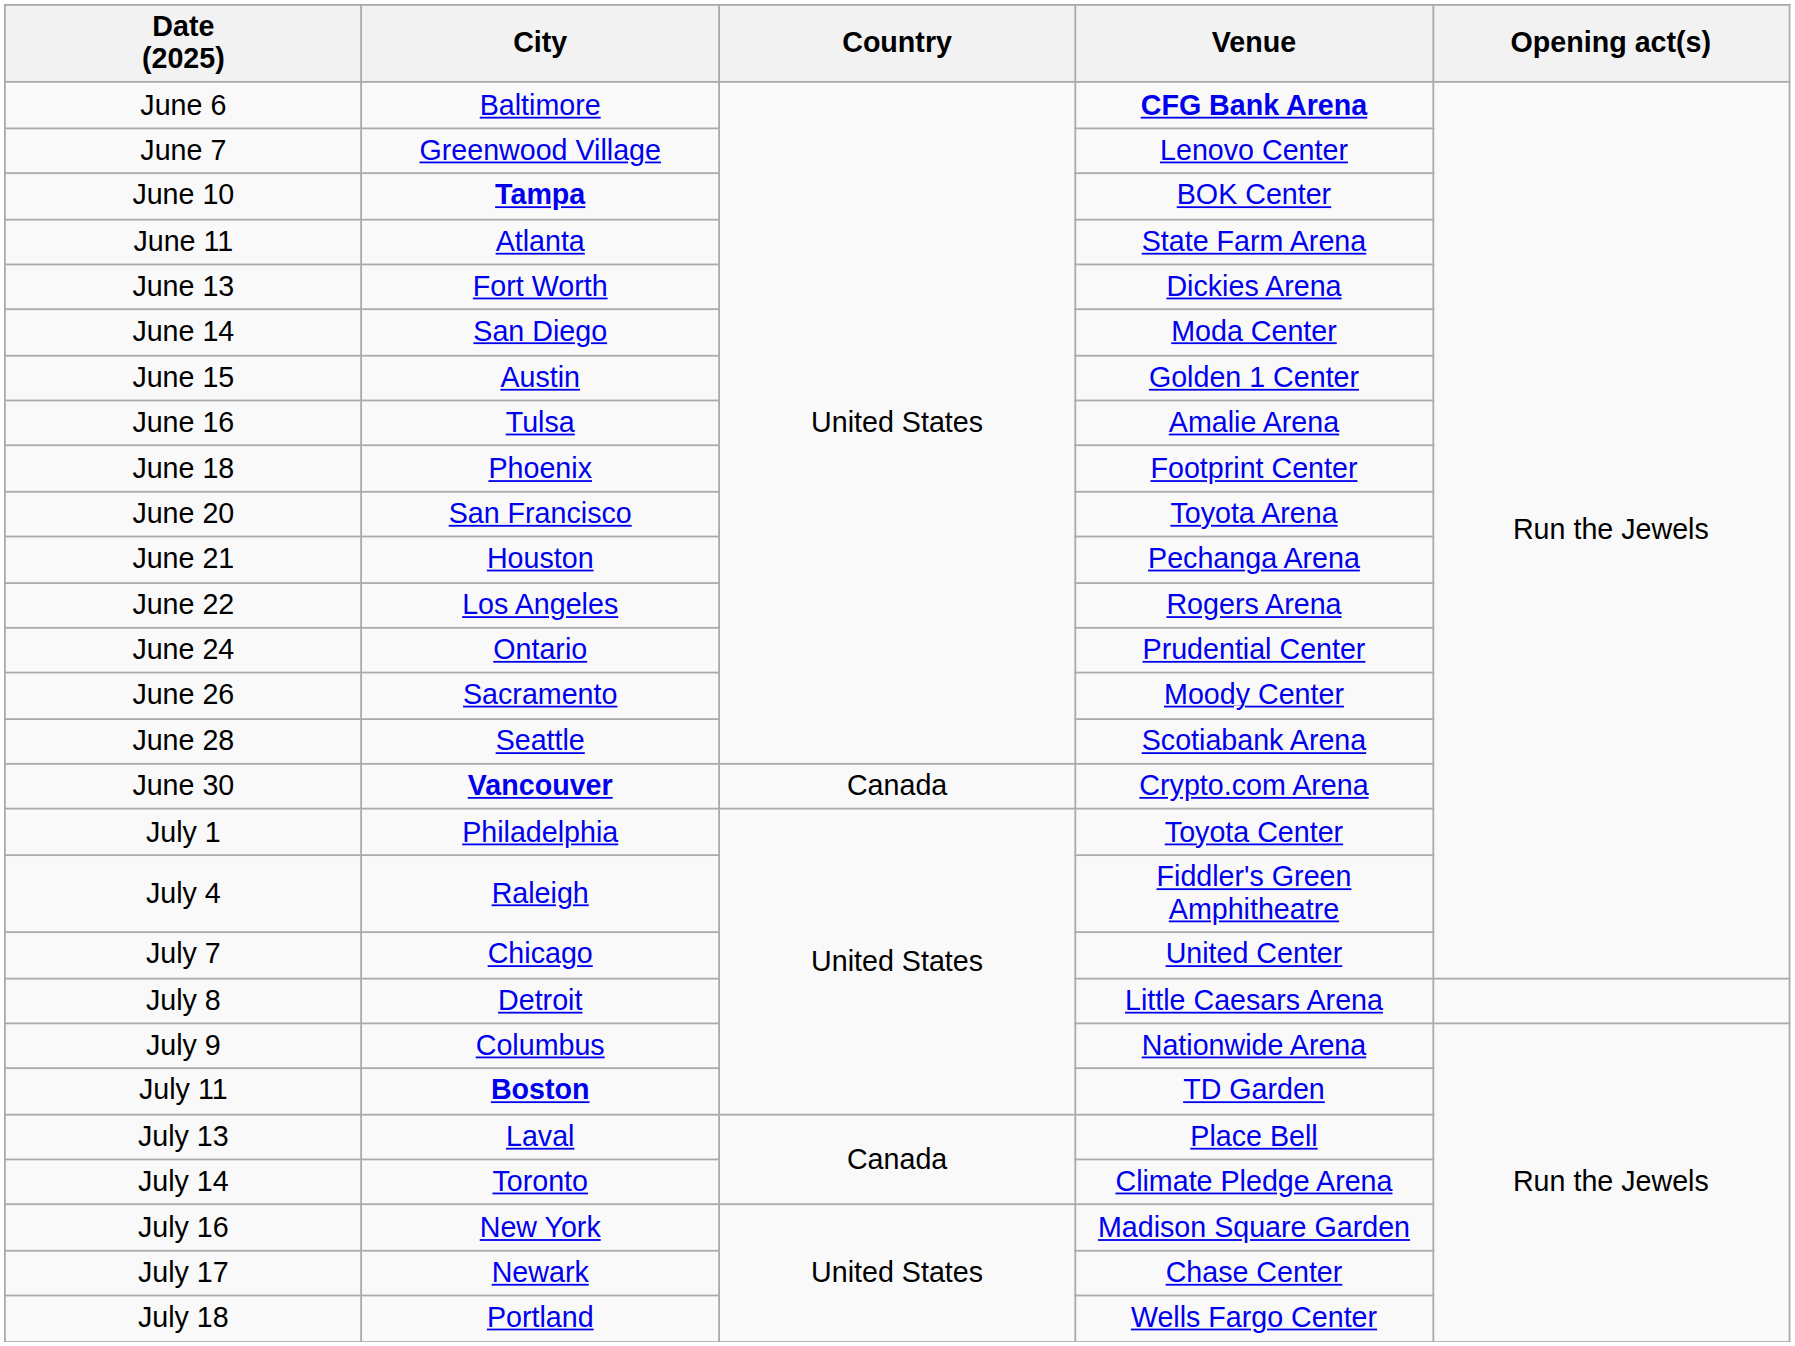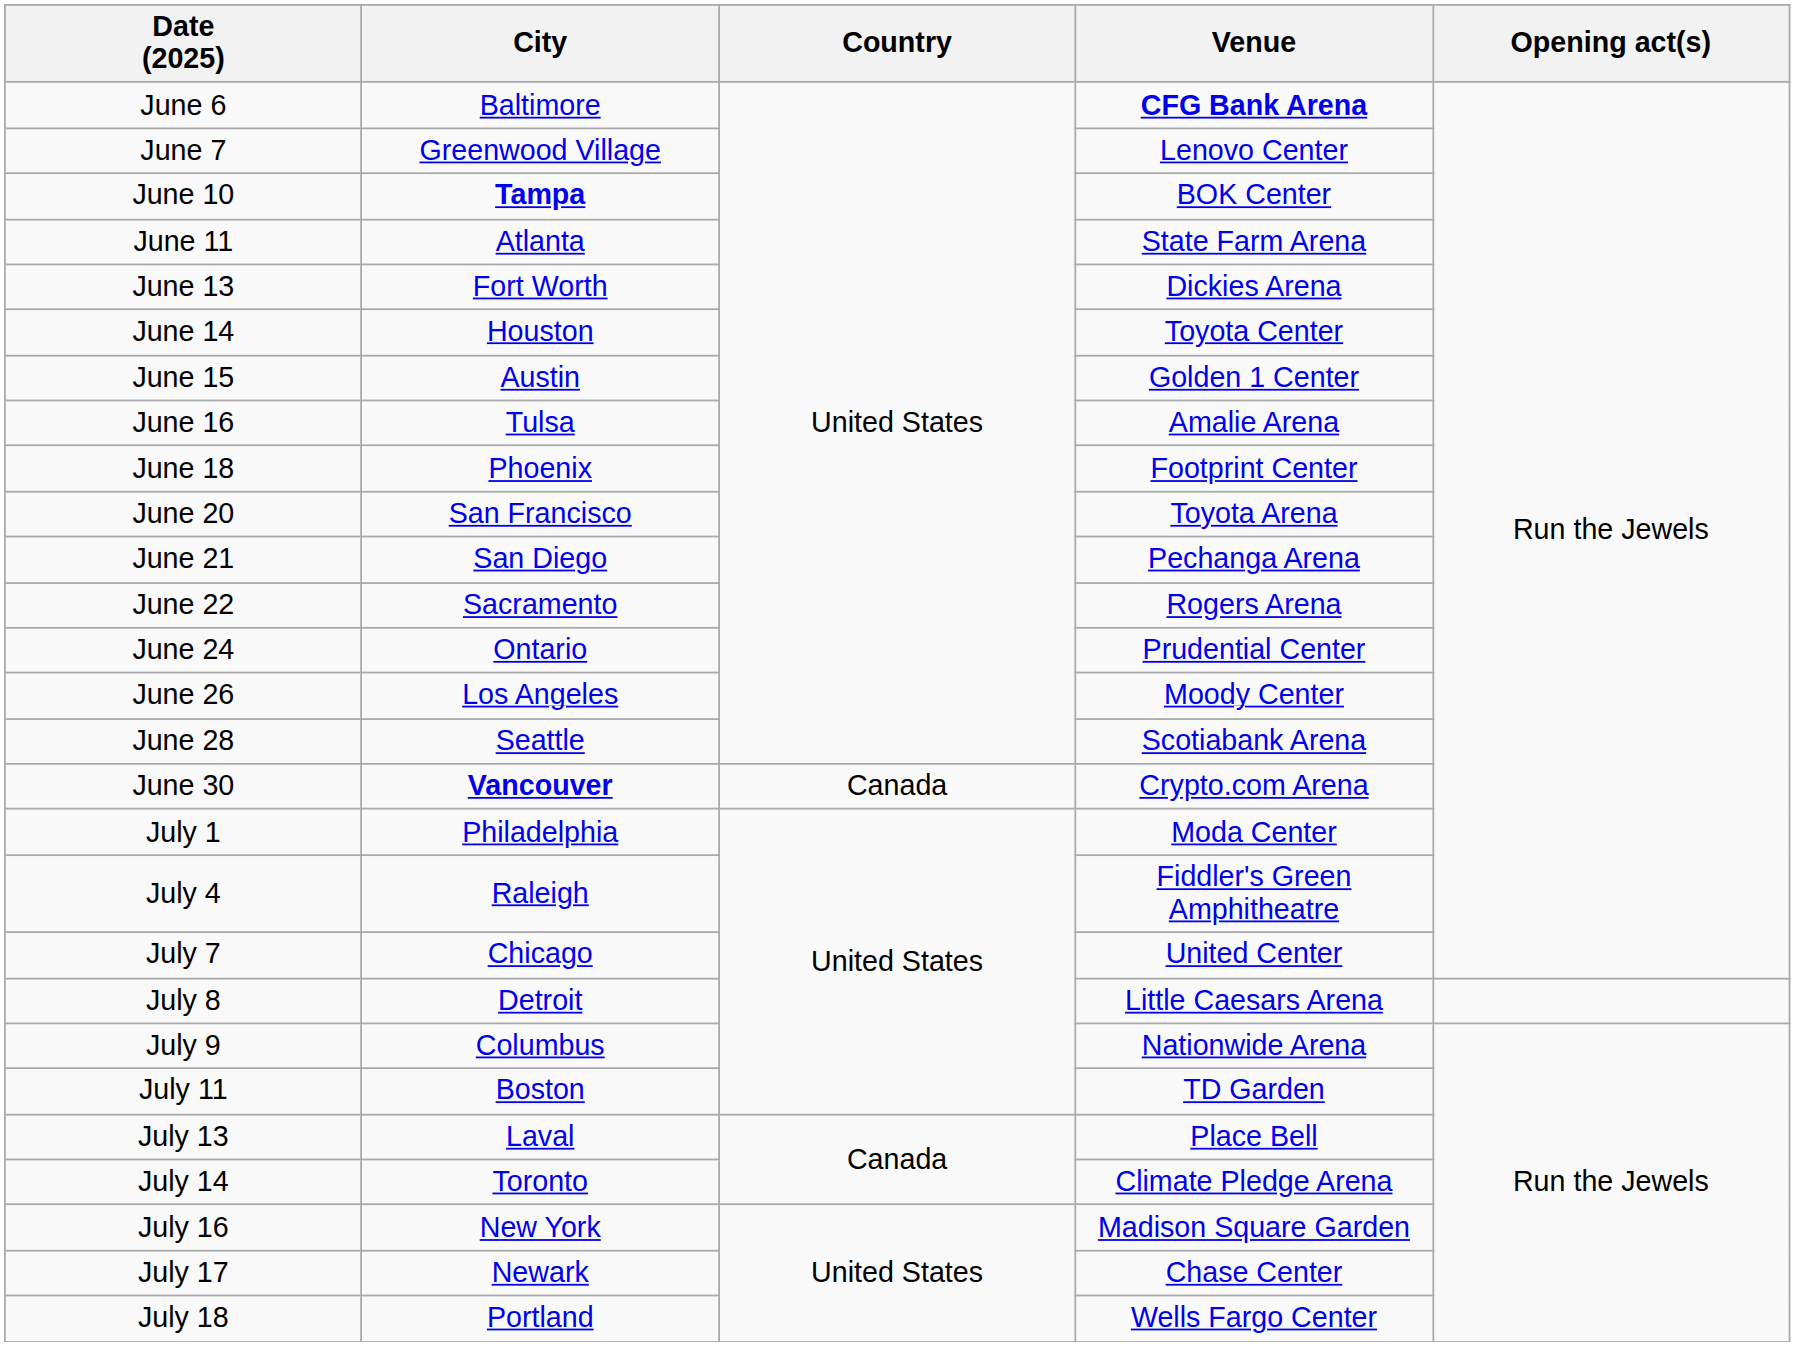June 14 | City: San Diego -> Houston
June 14 | Venue: Moda Center -> Toyota Center
June 21 | City: Houston -> San Diego
June 22 | City: Los Angeles -> Sacramento
June 26 | City: Sacramento -> Los Angeles
July 1 | Venue: Toyota Center -> Moda Center
July 11 | City: bold -> normal
